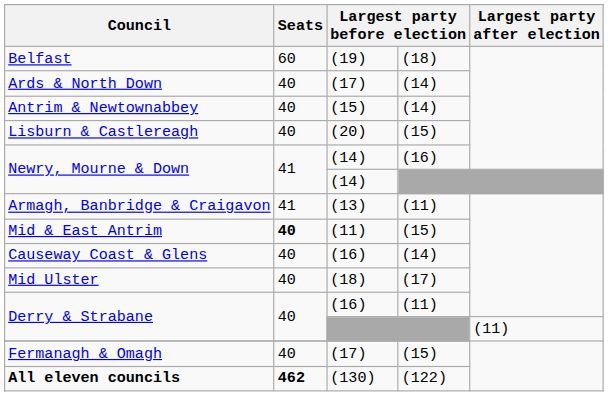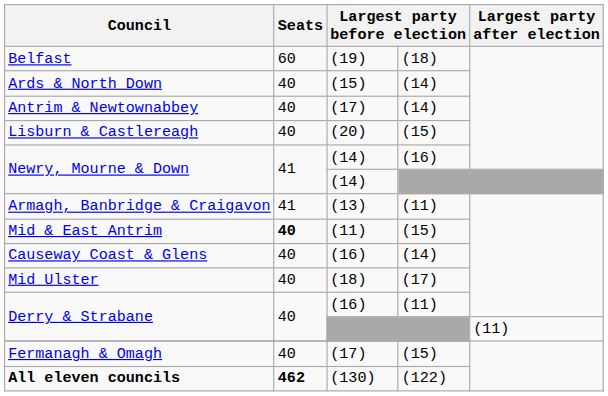Ards & North Down | column 3: (17) -> (15)
Antrim & Newtownabbey | column 3: (15) -> (17)
